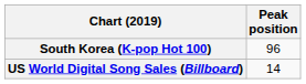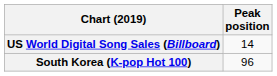rows swapped: South Korea (K-pop Hot 100) <-> US World Digital Song Sales (Billboard)
